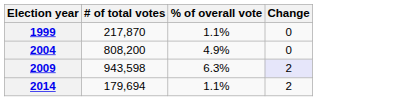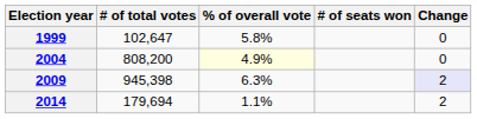+ column: # of seats won
1999 | # of total votes: 217,870 -> 102,647
1999 | % of overall vote: 1.1% -> 5.8%
2004 | % of overall vote: no background -> lightyellow background
2009 | # of total votes: 943,598 -> 945,398
